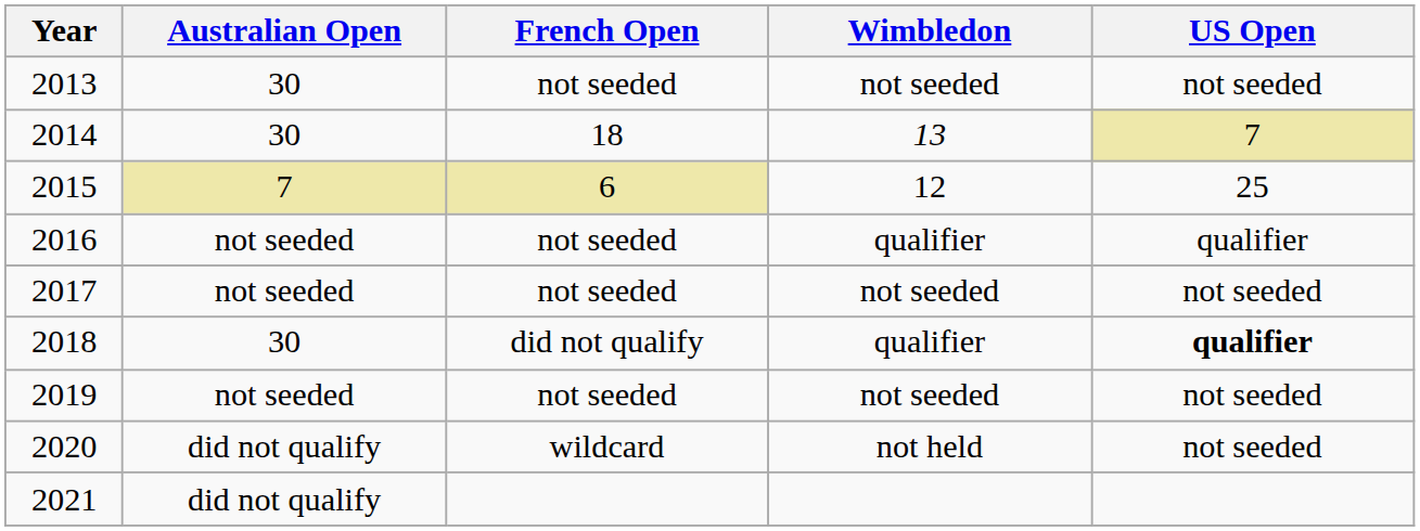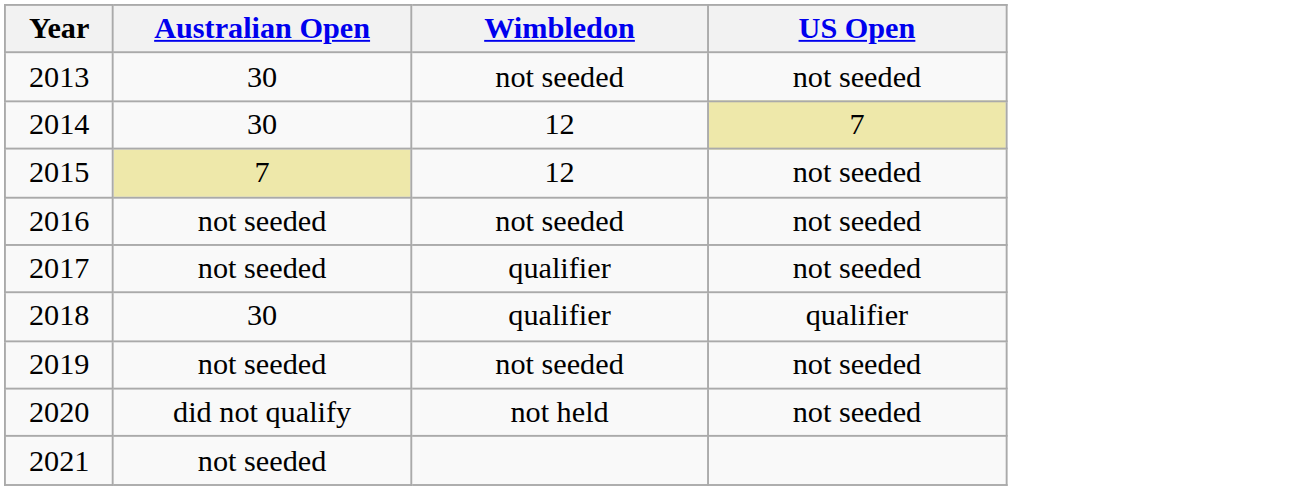- column: French Open | not seeded | 18 | 6 | not seeded | not seeded | did not qualify | not seeded | wildcard
2014 | Wimbledon: 13 -> 12
2015 | US Open: 25 -> not seeded
2016 | Wimbledon: qualifier -> not seeded
2016 | US Open: qualifier -> not seeded
2017 | Wimbledon: not seeded -> qualifier
2018 | US Open: bold -> normal
2021 | Australian Open: did not qualify -> not seeded
